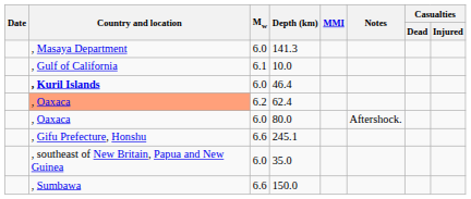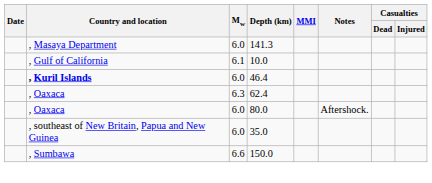62.4 | Country and location: lightsalmon background -> no background
62.4 | Mw: 6.2 -> 6.3
- row: , Gifu Prefecture, Honshu | 6.6 | 245.1
